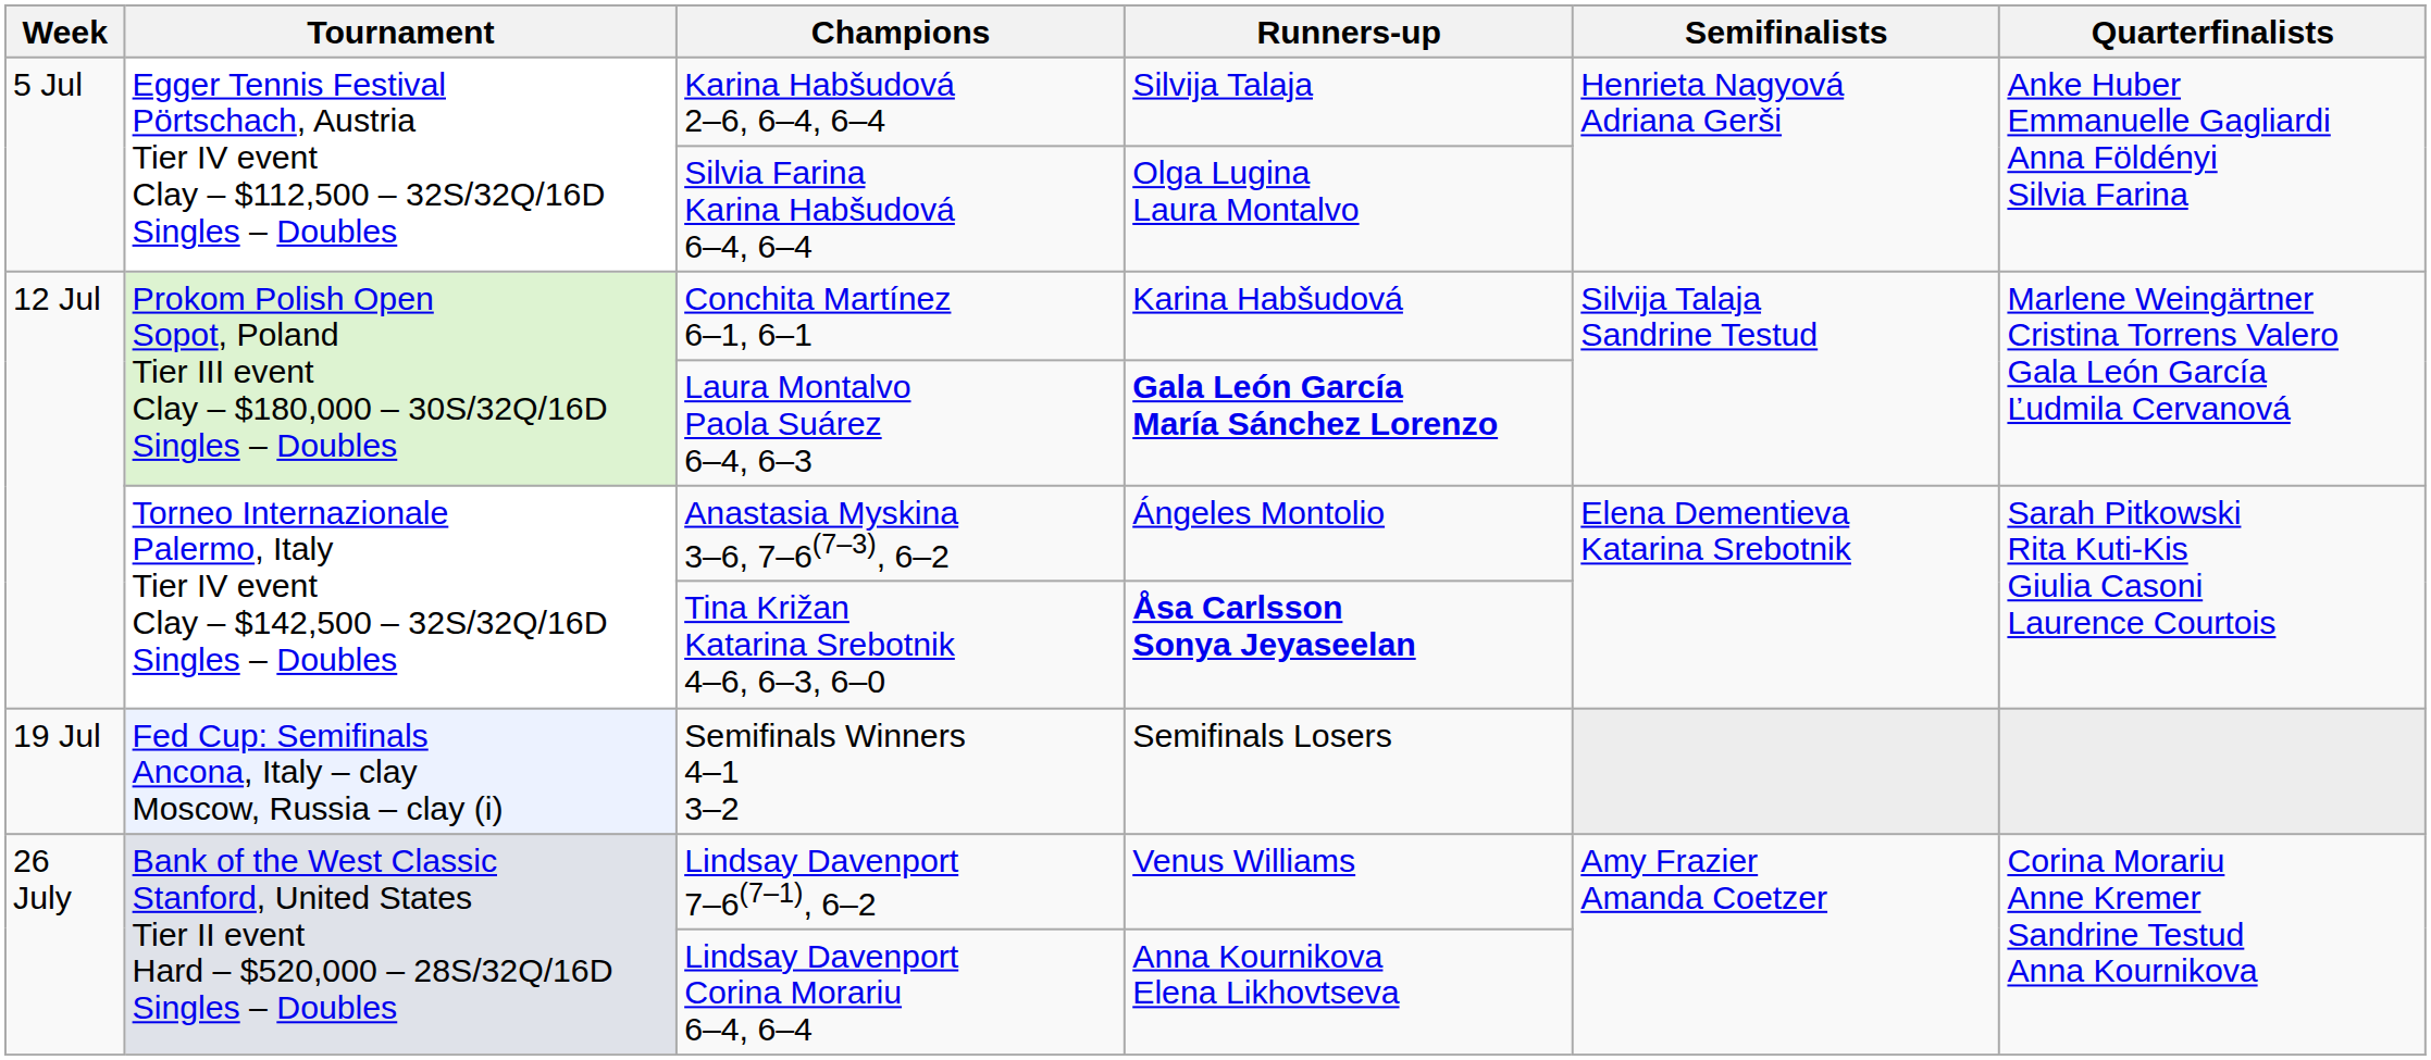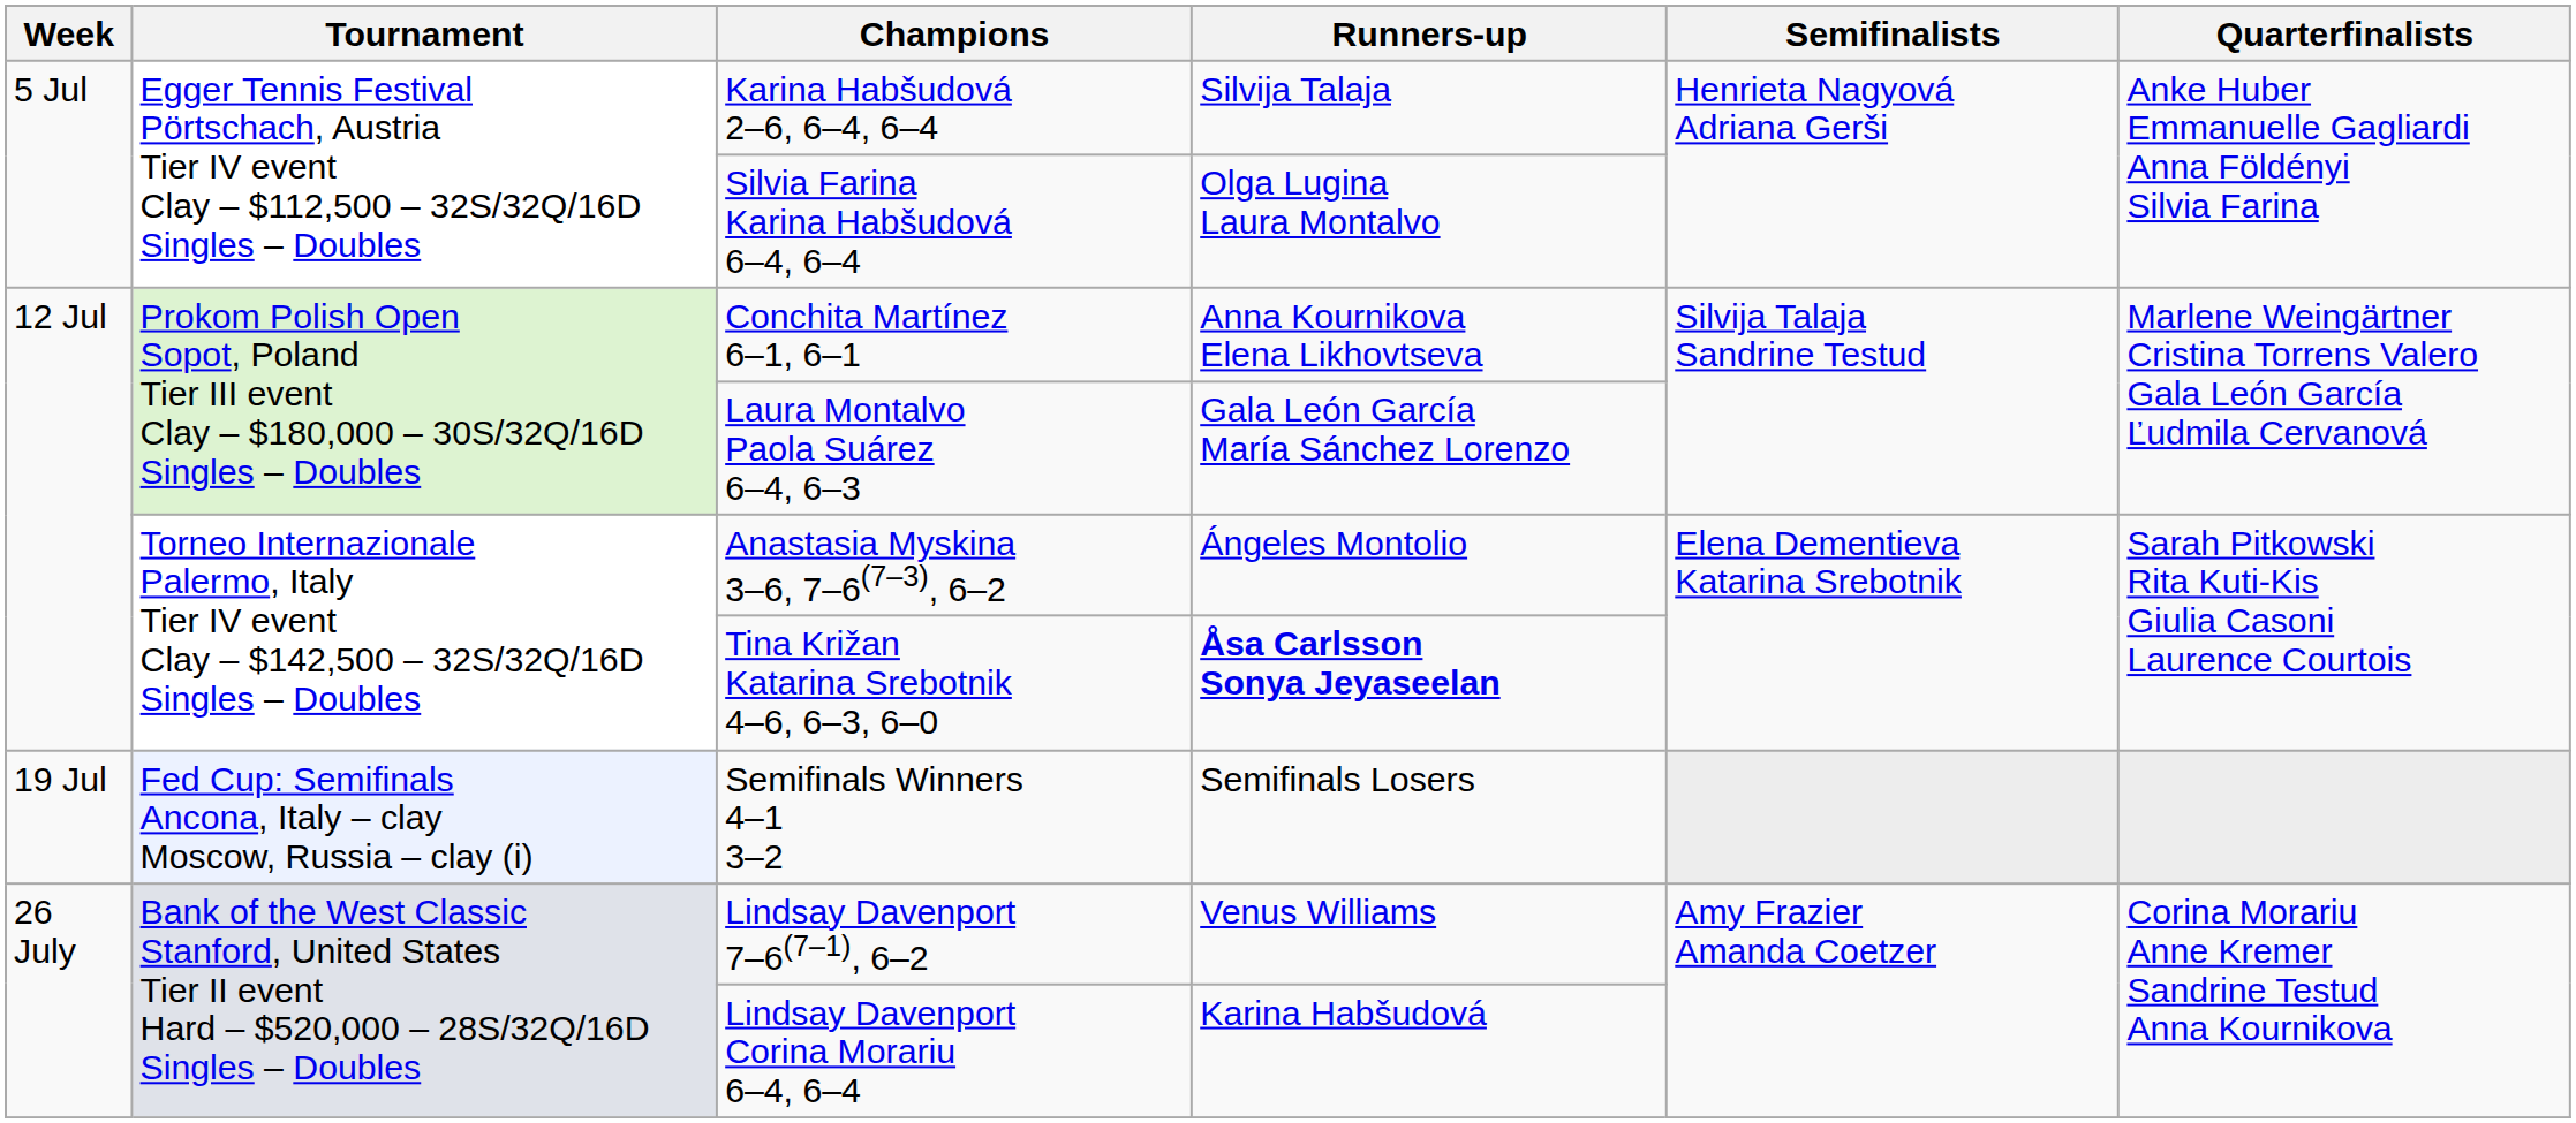Conchita Martínez 6–1, 6–1 | Runners-up: Karina Habšudová -> Anna Kournikova Elena Likhovtseva
Laura Montalvo Paola Suárez 6–4, 6–3 | Runners-up: bold -> normal
Lindsay Davenport Corina Morariu 6–4, 6–4 | Runners-up: Anna Kournikova Elena Likhovtseva -> Karina Habšudová
